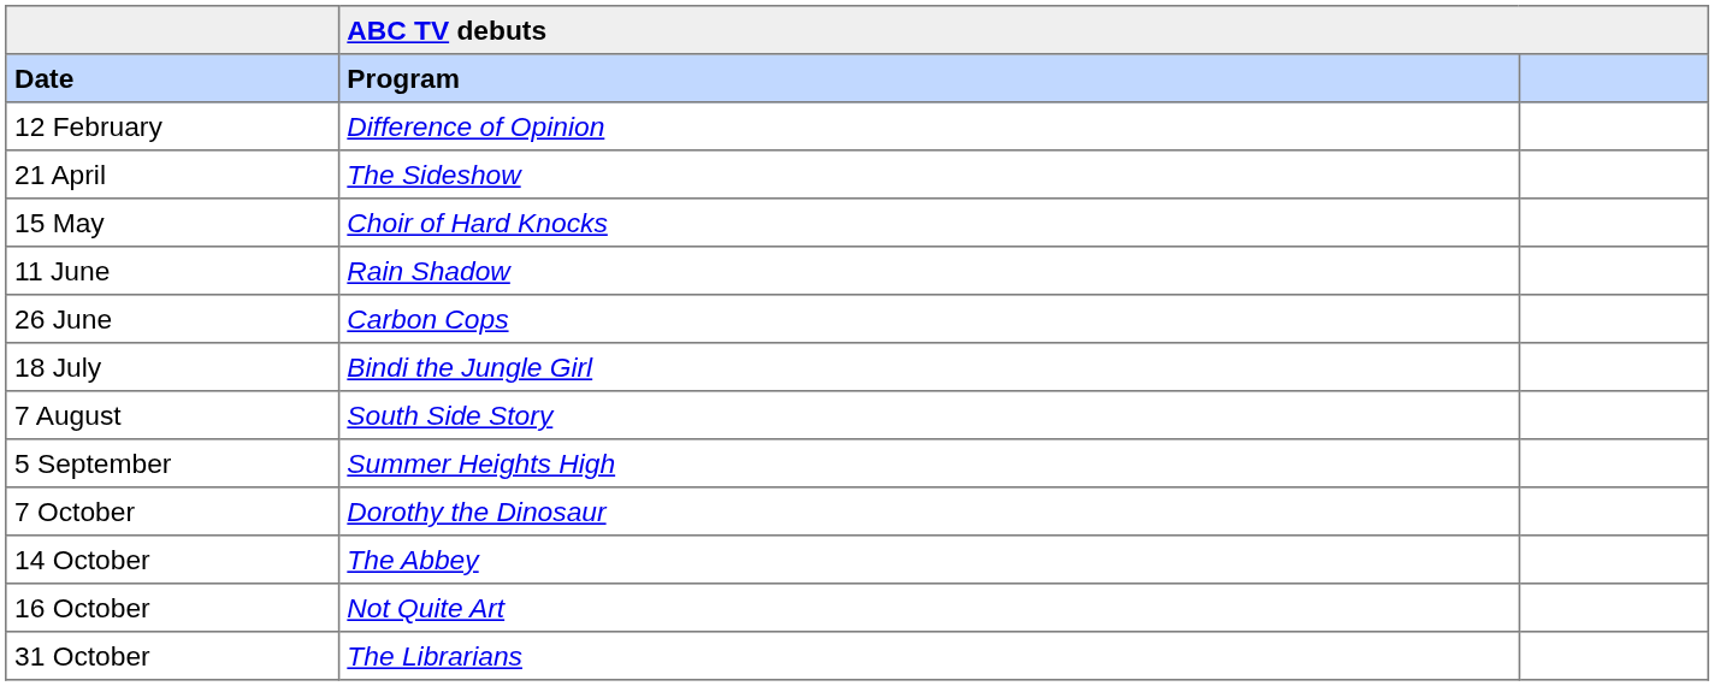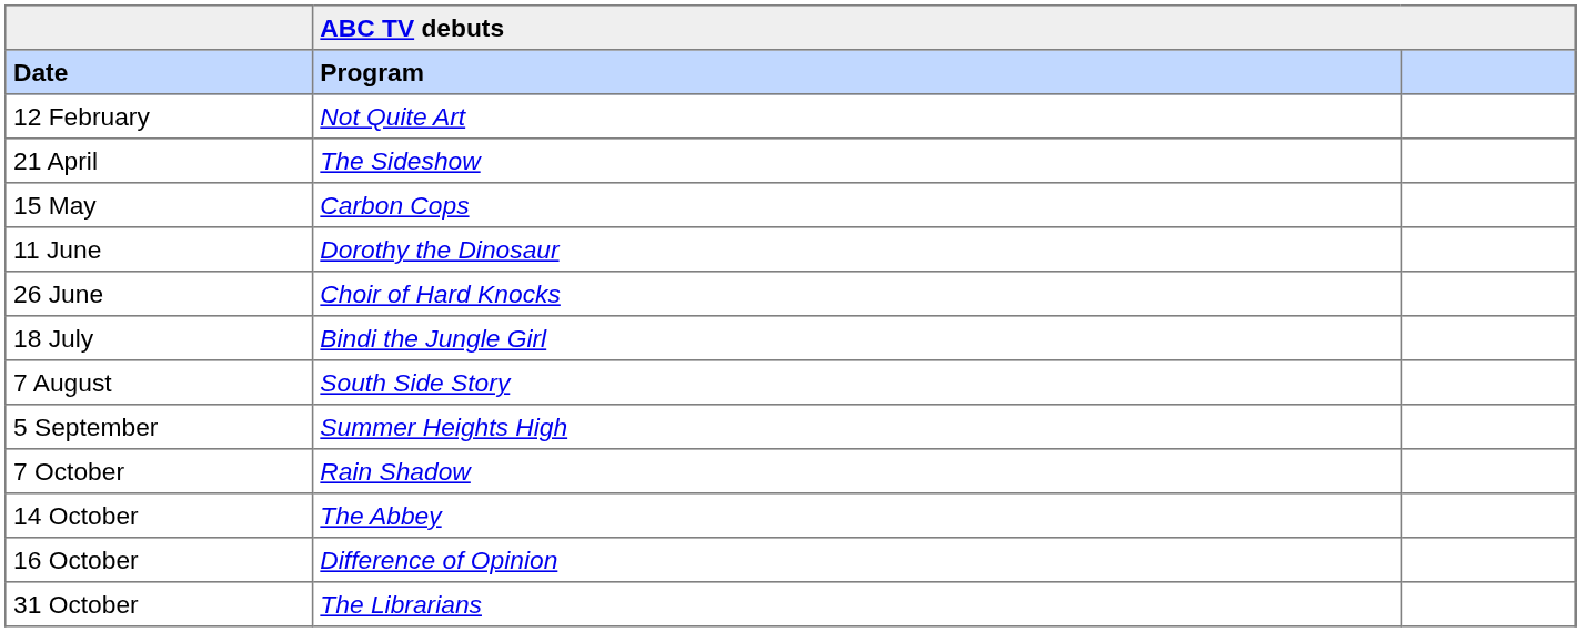12 February | ABC TV debuts / Program: Difference of Opinion -> Not Quite Art
15 May | ABC TV debuts / Program: Choir of Hard Knocks -> Carbon Cops
11 June | ABC TV debuts / Program: Rain Shadow -> Dorothy the Dinosaur
26 June | ABC TV debuts / Program: Carbon Cops -> Choir of Hard Knocks
7 October | ABC TV debuts / Program: Dorothy the Dinosaur -> Rain Shadow
16 October | ABC TV debuts / Program: Not Quite Art -> Difference of Opinion
